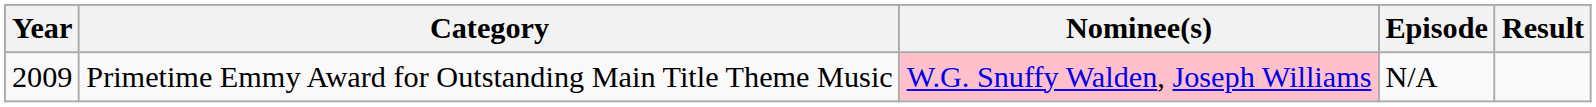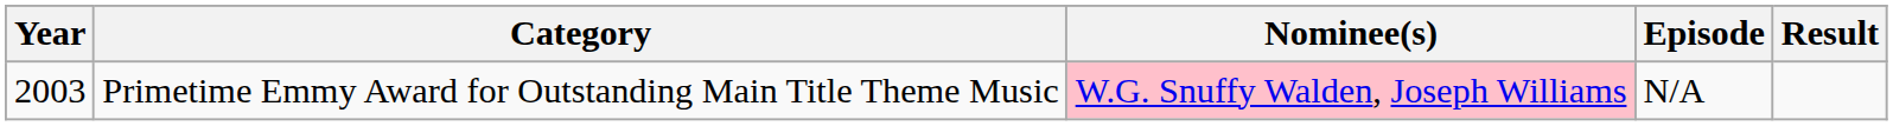Primetime Emmy Award for Outstanding Main Title Theme Music | Year: 2009 -> 2003
